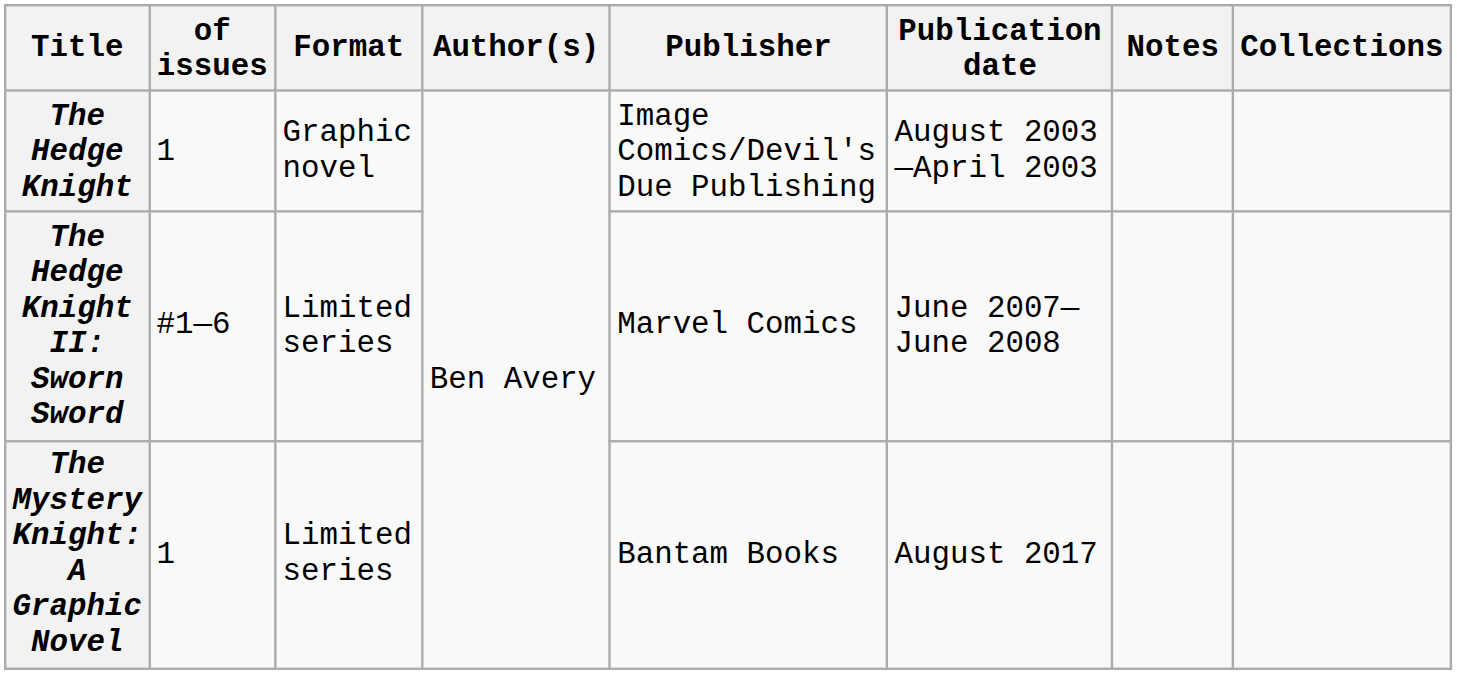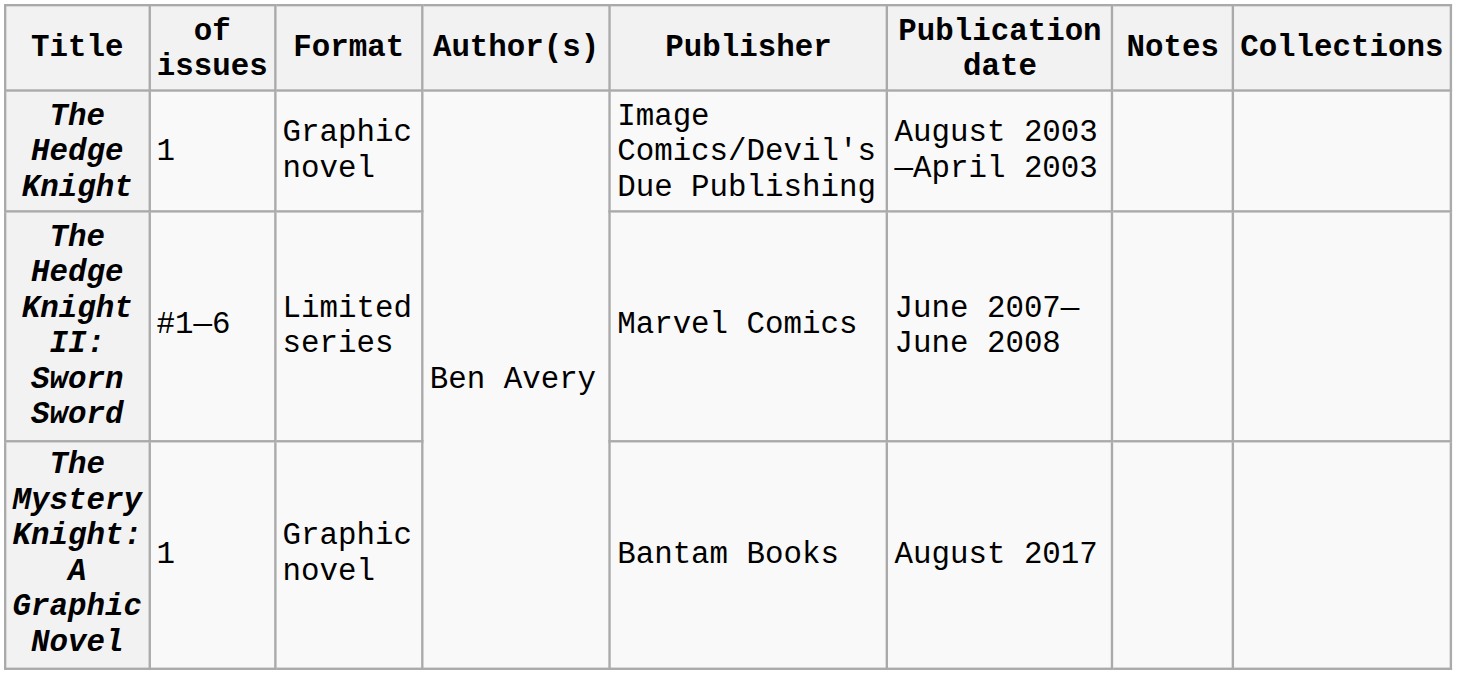The Mystery Knight: A Graphic Novel | Format: Limited series -> Graphic novel
